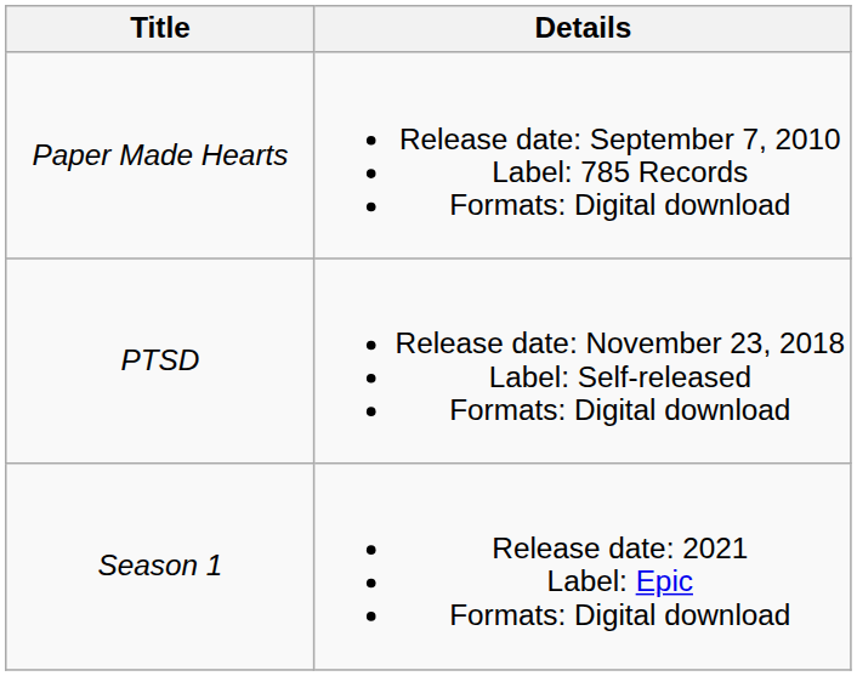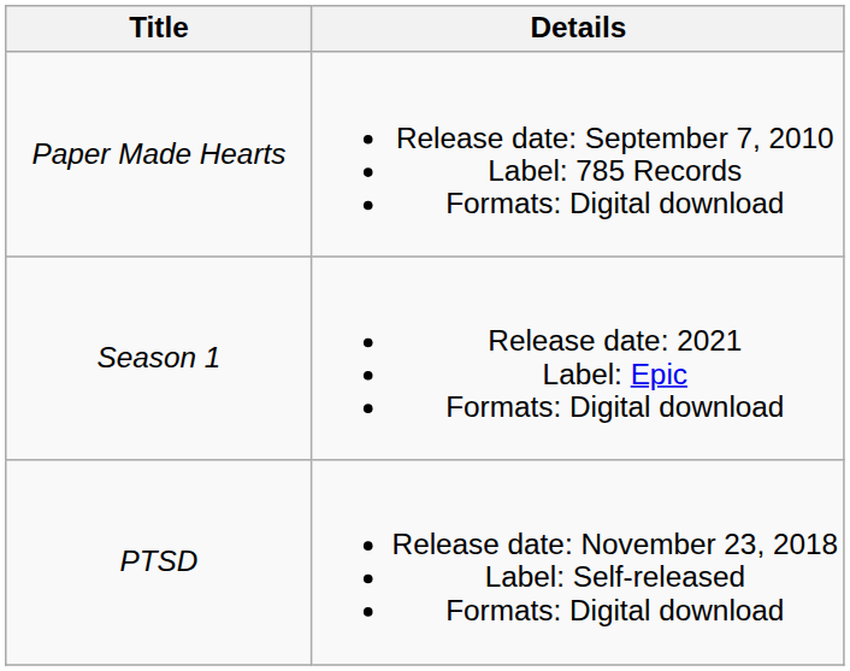rows swapped: PTSD <-> Season 1
